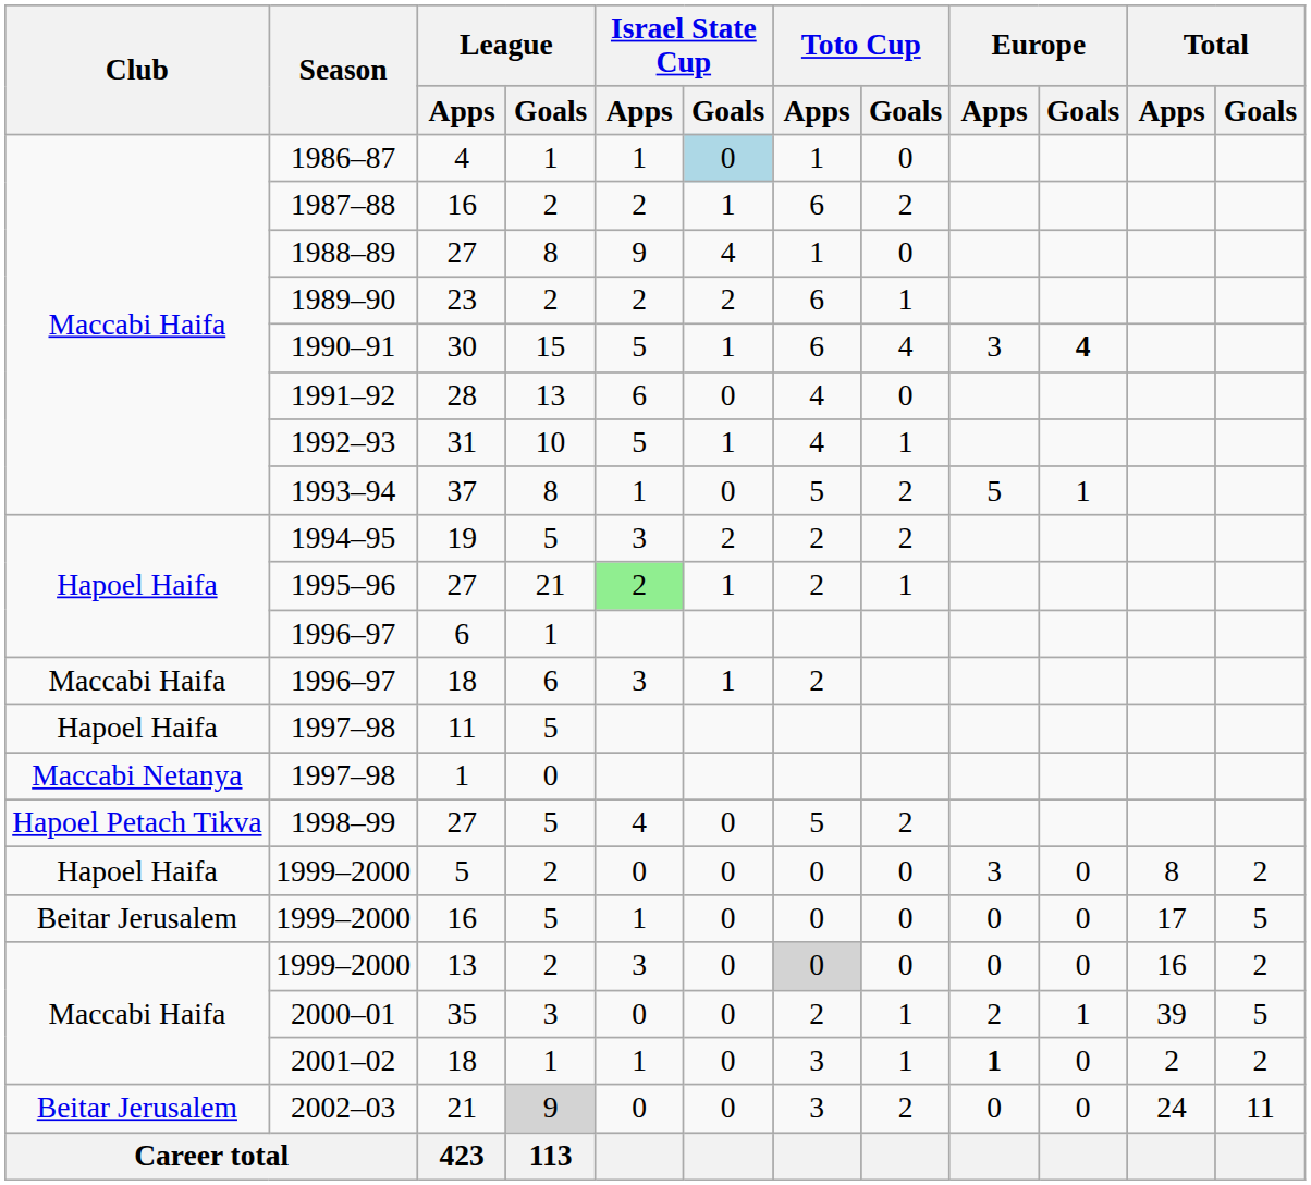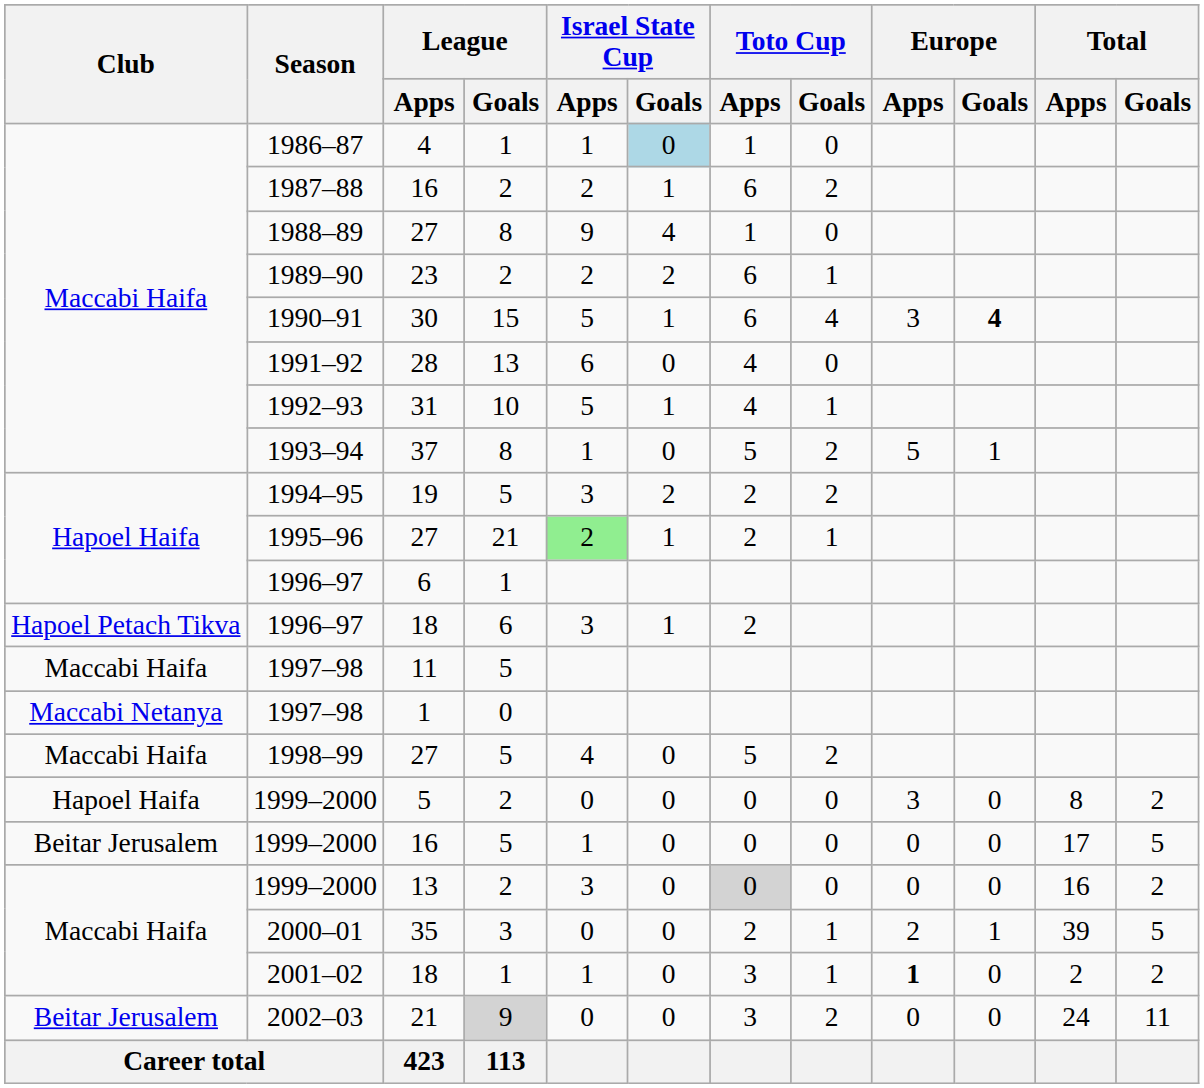1996–97 / 18 | Club: Maccabi Haifa -> Hapoel Petach Tikva
1997–98 / 11 | Club: Hapoel Haifa -> Maccabi Haifa
1998–99 | Club: Hapoel Petach Tikva -> Maccabi Haifa
